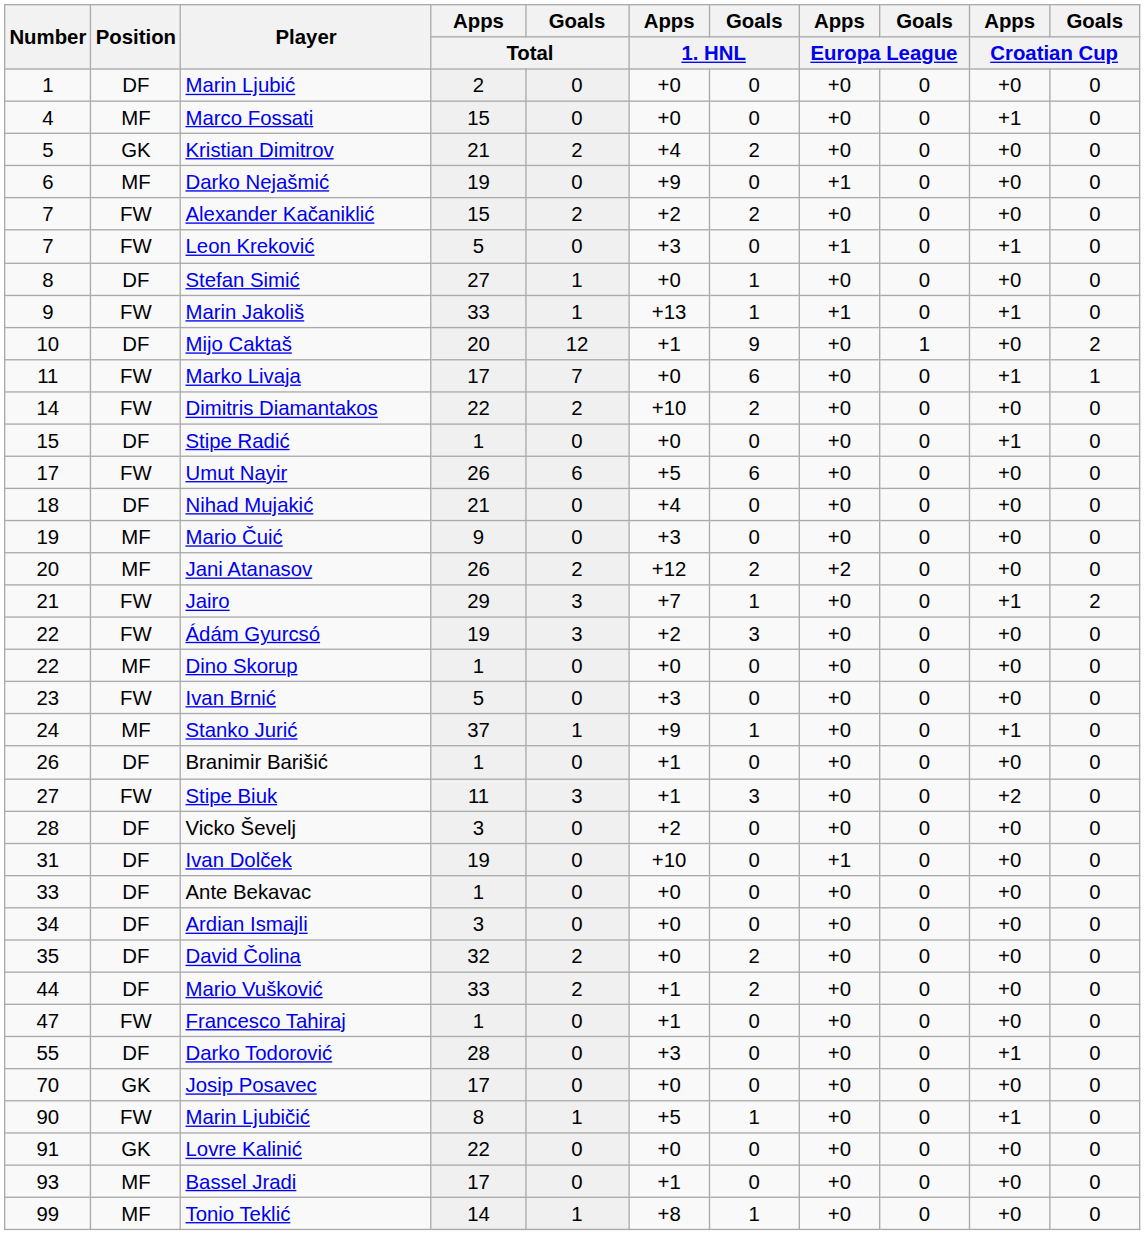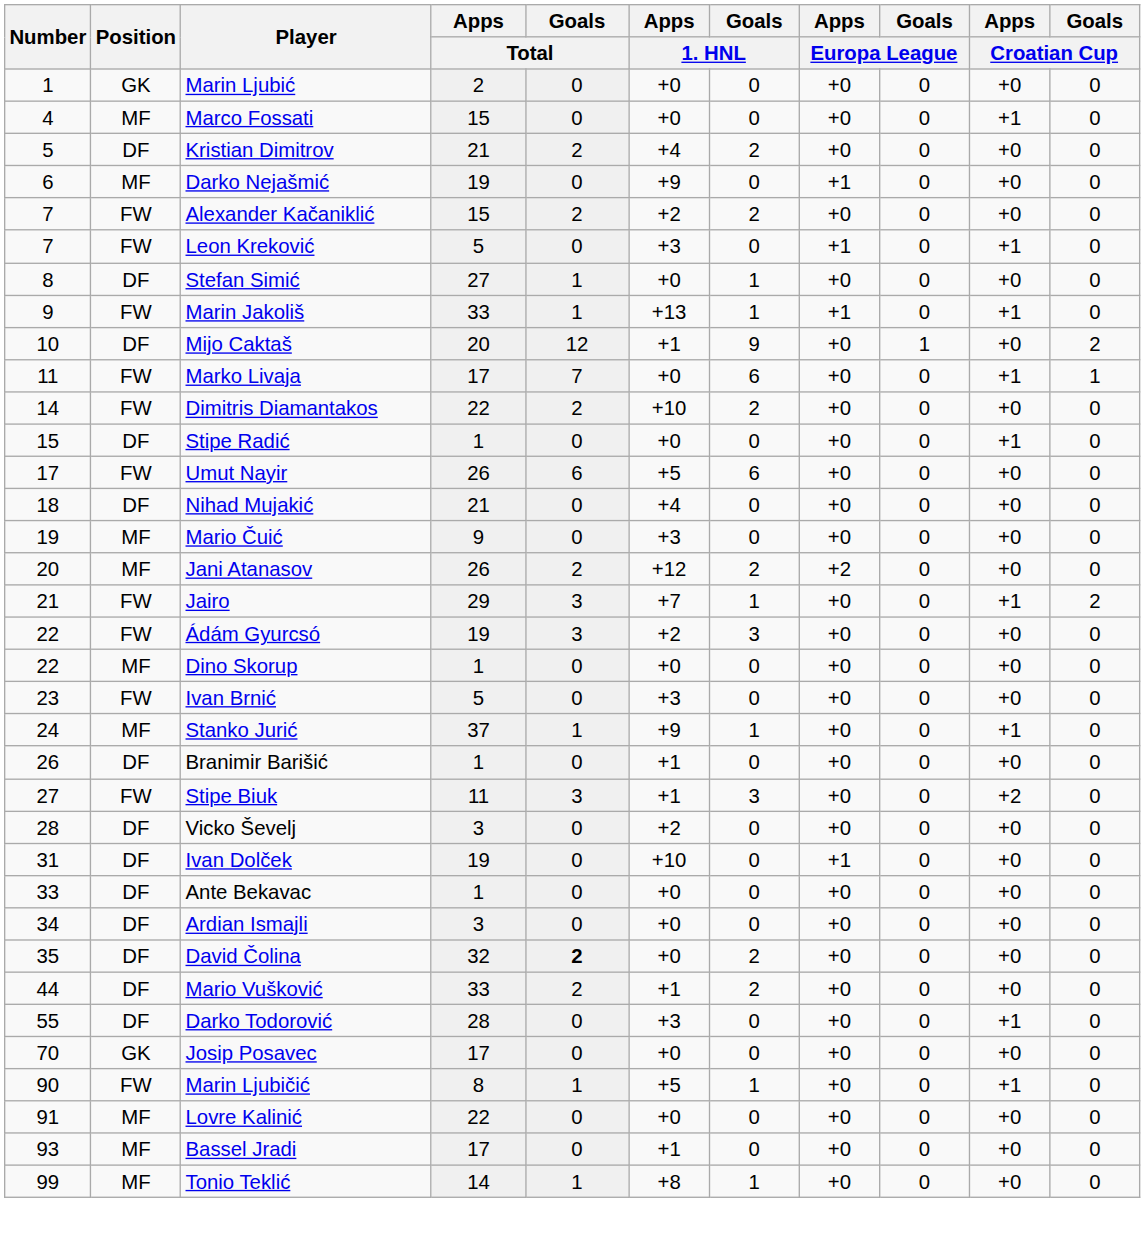Marin Ljubić | Position: DF -> GK
Kristian Dimitrov | Position: GK -> DF
David Čolina | Goals / Total: normal -> bold
- row: 47 | FW | Francesco Tahiraj | 1 | 0 | +1 | 0 | +0 | 0 | +0 | 0
Lovre Kalinić | Position: GK -> MF
